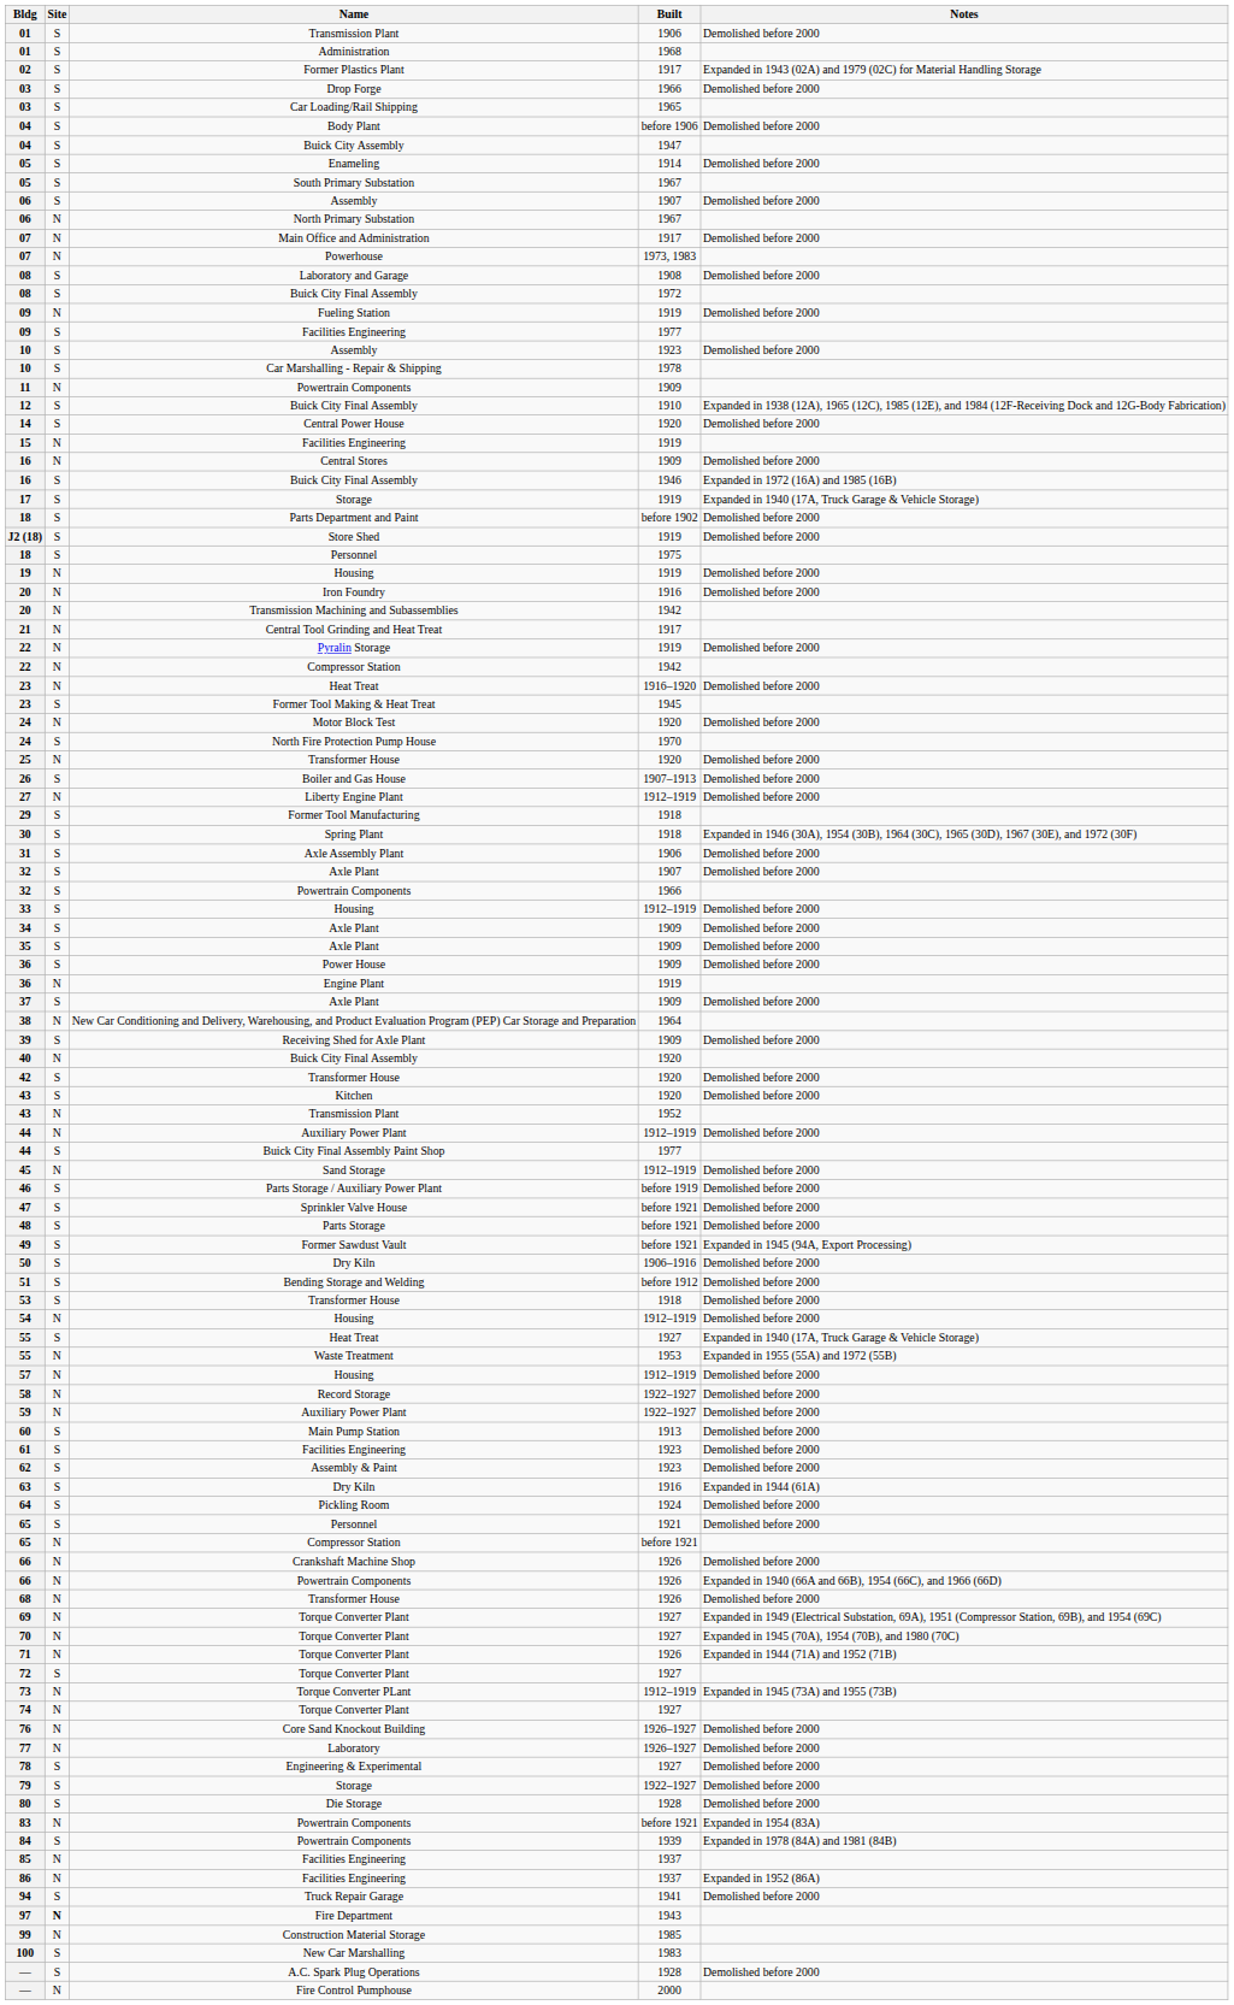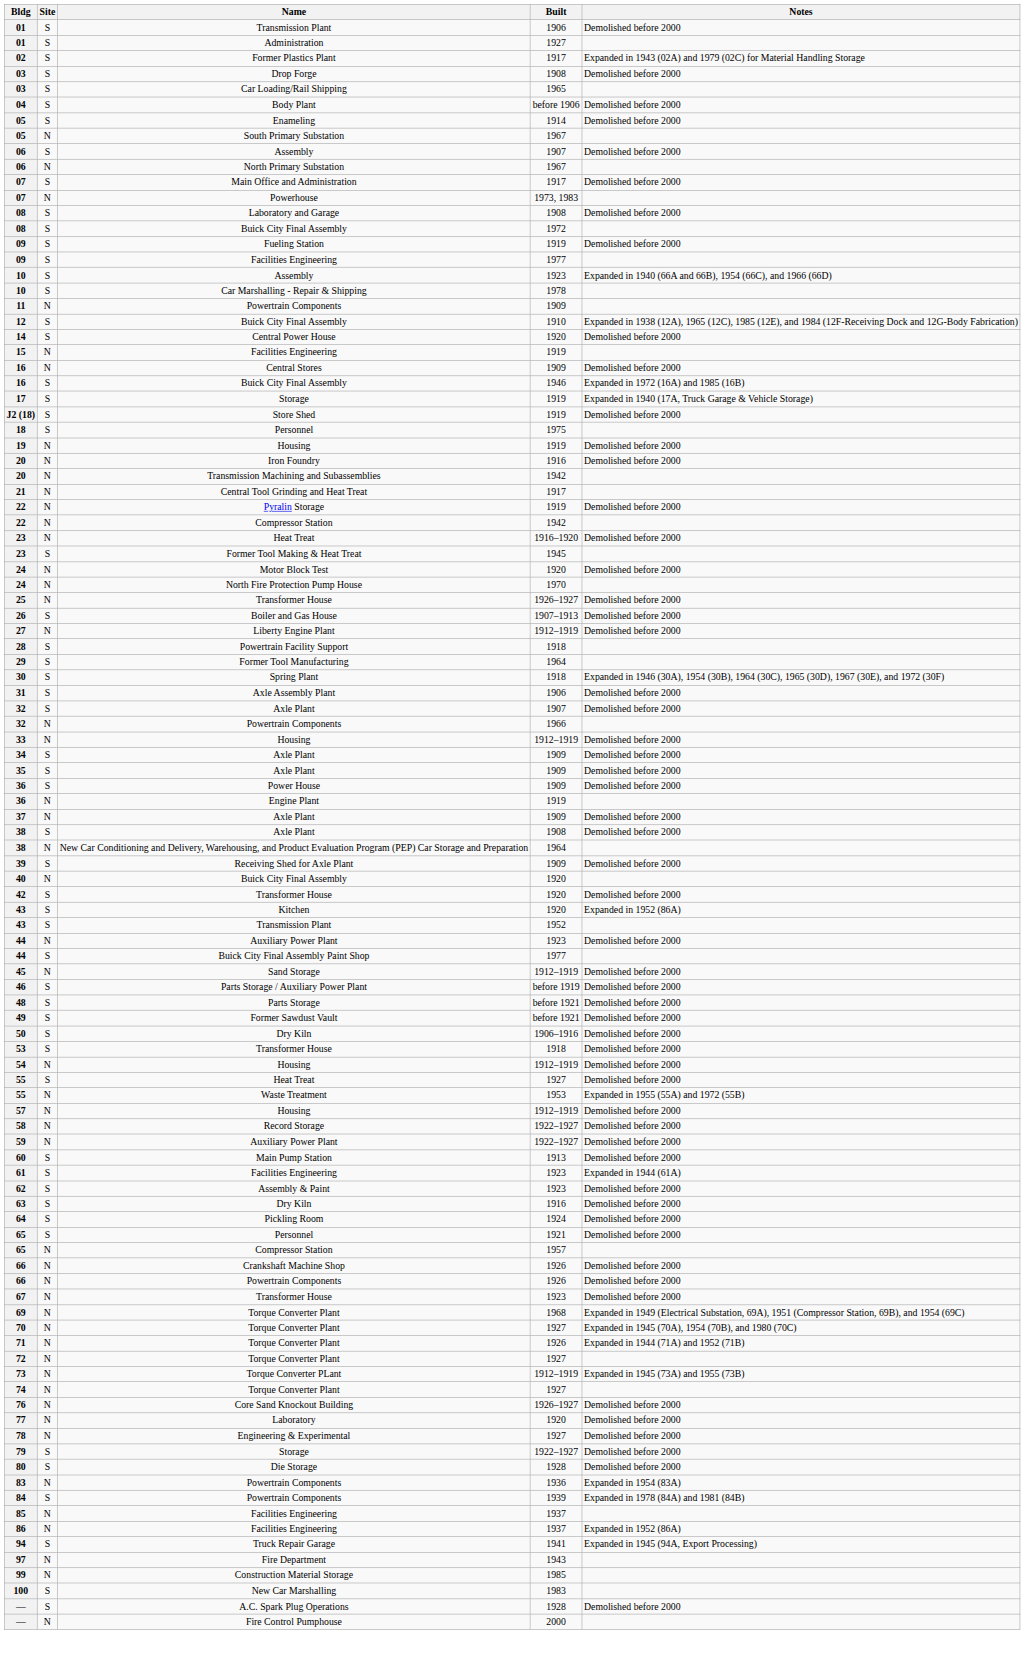01 / Administration | Built: 1968 -> 1927
03 / Drop Forge | Built: 1966 -> 1908
- row: 04 | S | Buick City Assembly | 1947
05 / South Primary Substation | Site: S -> N
07 / Main Office and Administration | Site: N -> S
09 / Fueling Station | Site: N -> S
10 / Assembly | Notes: Demolished before 2000 -> Expanded in 1940 (66A and 66B), 1954 (66C), and 1966 (66D)
- row: 18 | S | Parts Department and Paint | before 1902 | Demolished before 2000
24 / North Fire Protection Pump House | Site: S -> N
25 | Built: 1920 -> 1926–1927
+ row: 28 | S | Powertrain Facility Support | 1918
29 | Built: 1918 -> 1964
32 / Powertrain Components | Site: S -> N
33 | Site: S -> N
37 | Site: S -> N
+ row: 38 | S | Axle Plant | 1908 | Demolished before 2000
43 / Kitchen | Notes: Demolished before 2000 -> Expanded in 1952 (86A)
43 / Transmission Plant | Site: N -> S
44 / Auxiliary Power Plant | Built: 1912–1919 -> 1923
- row: 47 | S | Sprinkler Valve House | before 1921 | Demolished before 2000
49 | Notes: Expanded in 1945 (94A, Export Processing) -> Demolished before 2000
- row: 51 | S | Bending Storage and Welding | before 1912 | Demolished before 2000
55 / Heat Treat | Notes: Expanded in 1940 (17A, Truck Garage & Vehicle Storage) -> Demolished before 2000
61 | Notes: Demolished before 2000 -> Expanded in 1944 (61A)
63 | Notes: Expanded in 1944 (61A) -> Demolished before 2000
65 / Compressor Station | Built: before 1921 -> 1957
66 / Powertrain Components | Notes: Expanded in 1940 (66A and 66B), 1954 (66C), and 1966 (66D) -> Demolished before 2000
+ row: 67 | N | Transformer House | 1923 | Demolished before 2000
- row: 68 | N | Transformer House | 1926 | Demolished before 2000
69 | Built: 1927 -> 1968
72 | Site: S -> N
77 | Built: 1926–1927 -> 1920
78 | Site: S -> N
83 | Built: before 1921 -> 1936
94 | Notes: Demolished before 2000 -> Expanded in 1945 (94A, Export Processing)
97 | Site: bold -> normal
